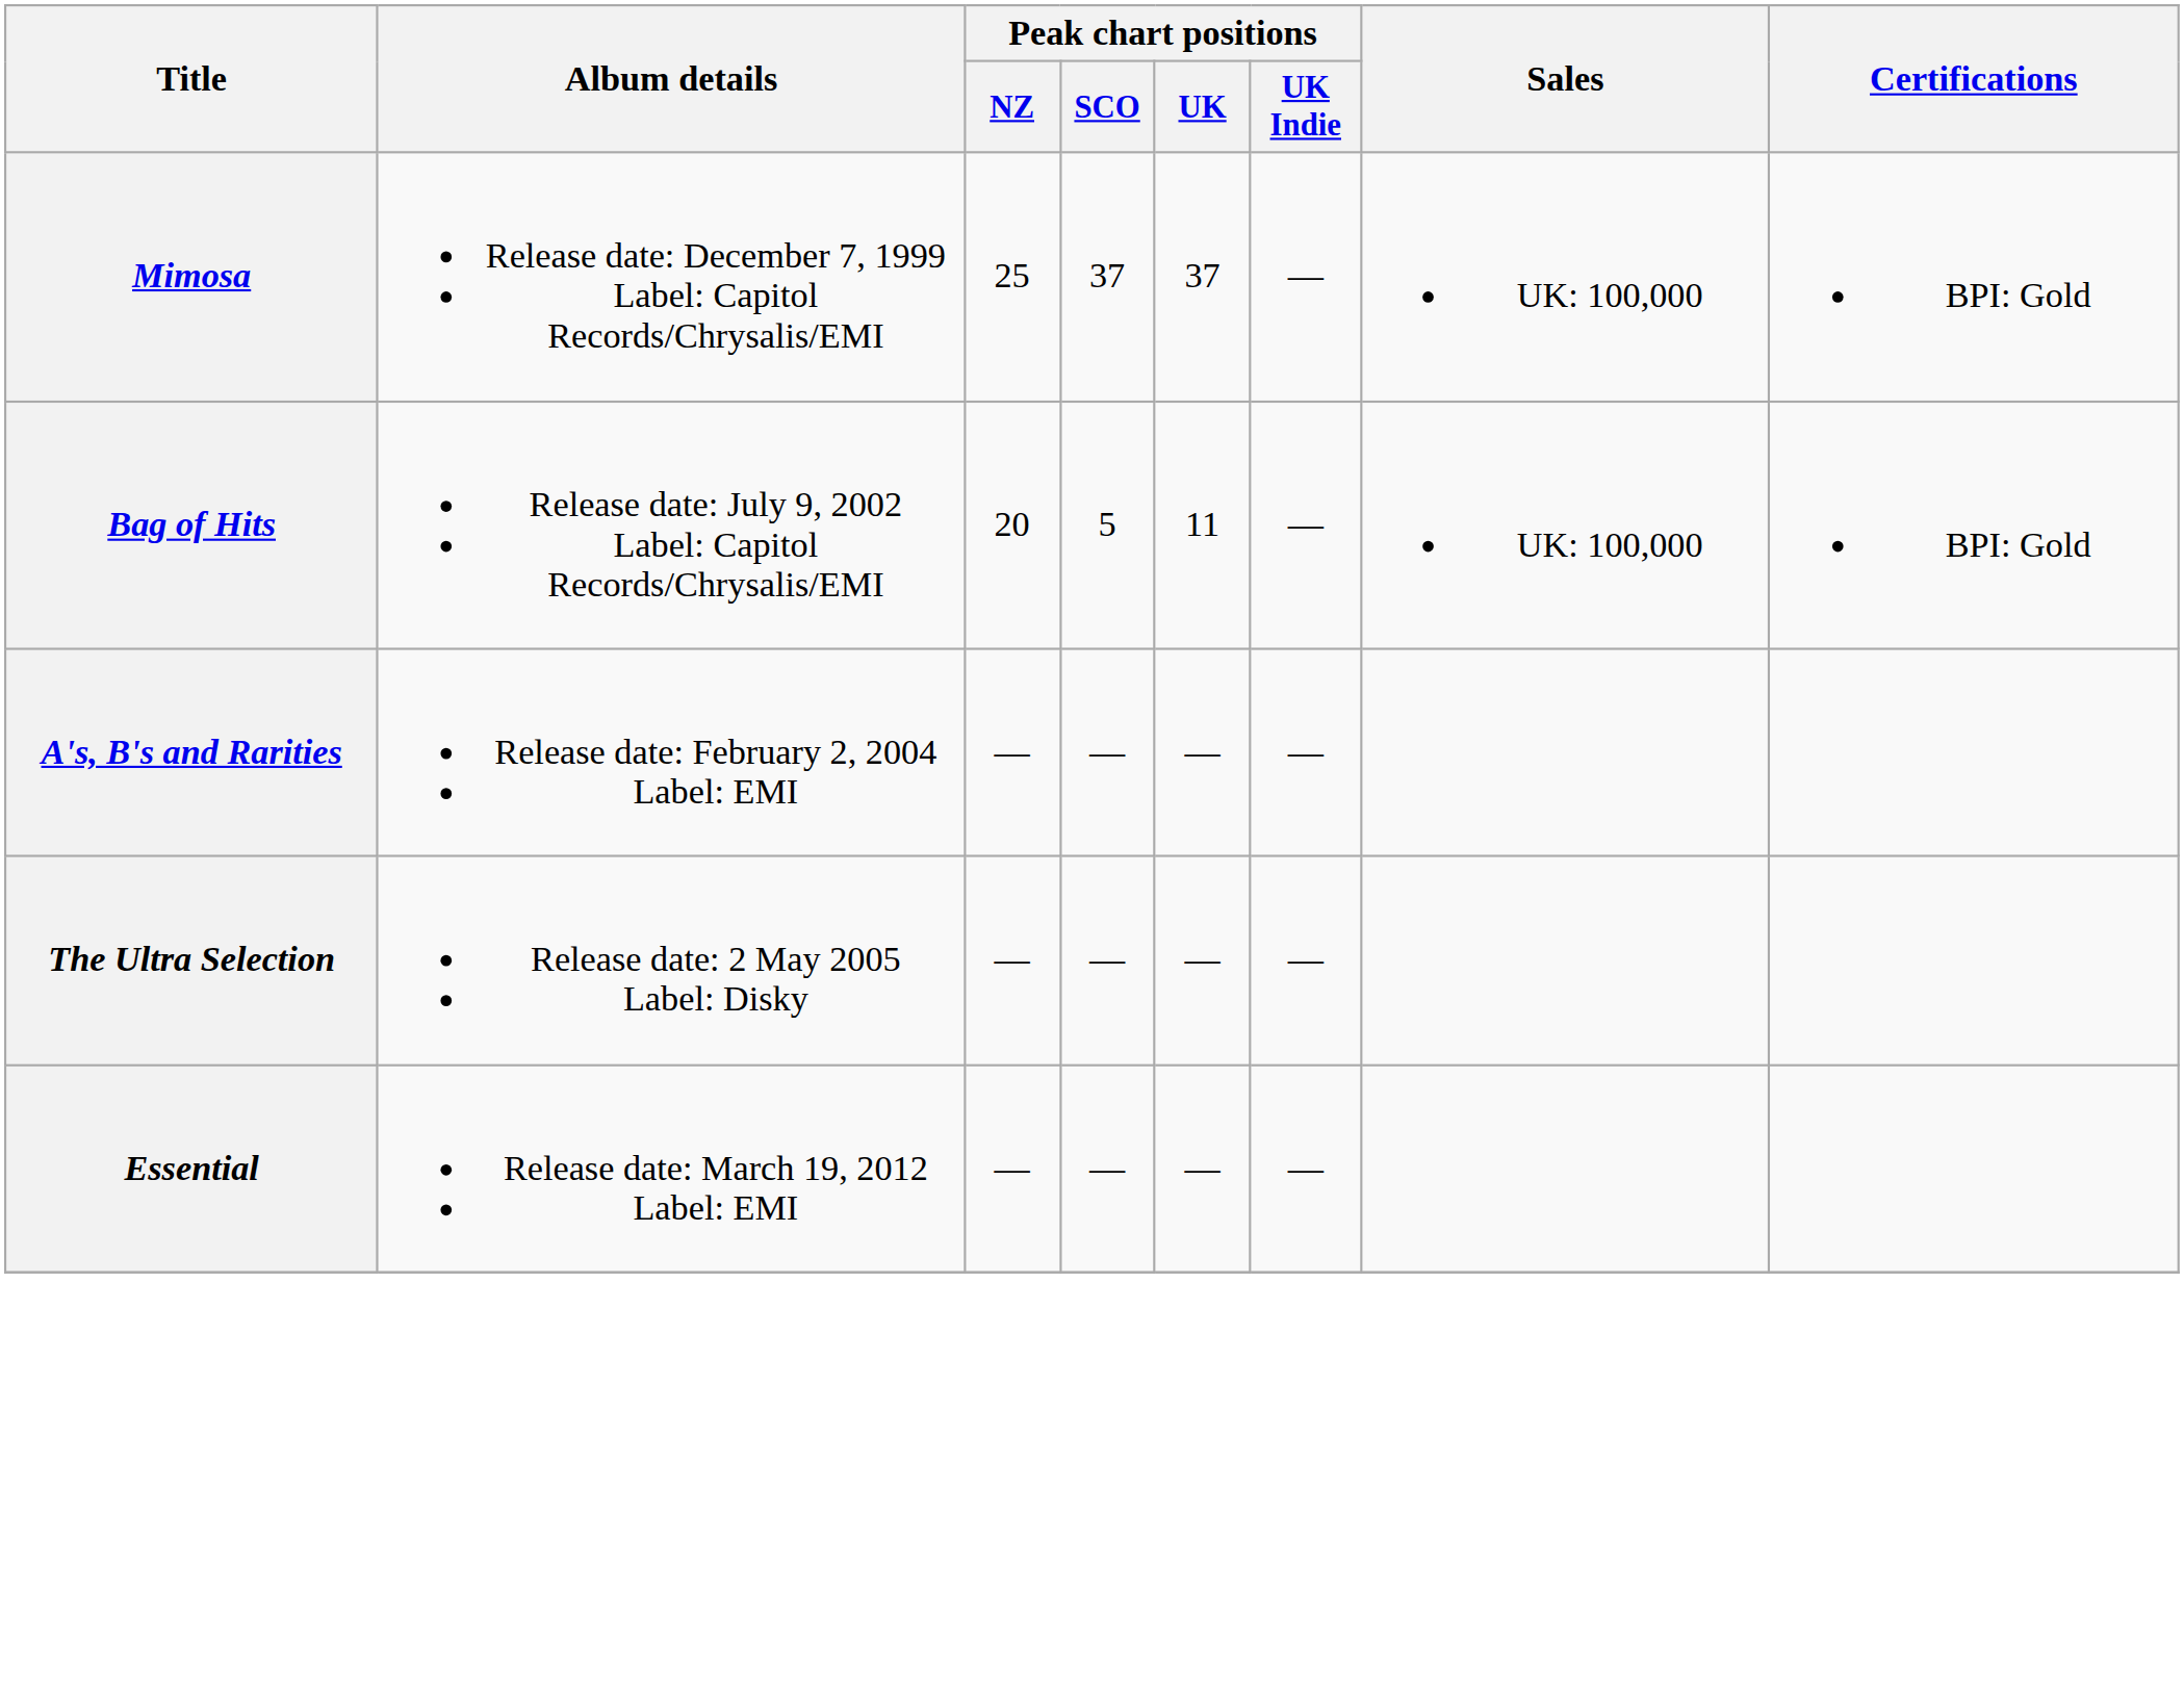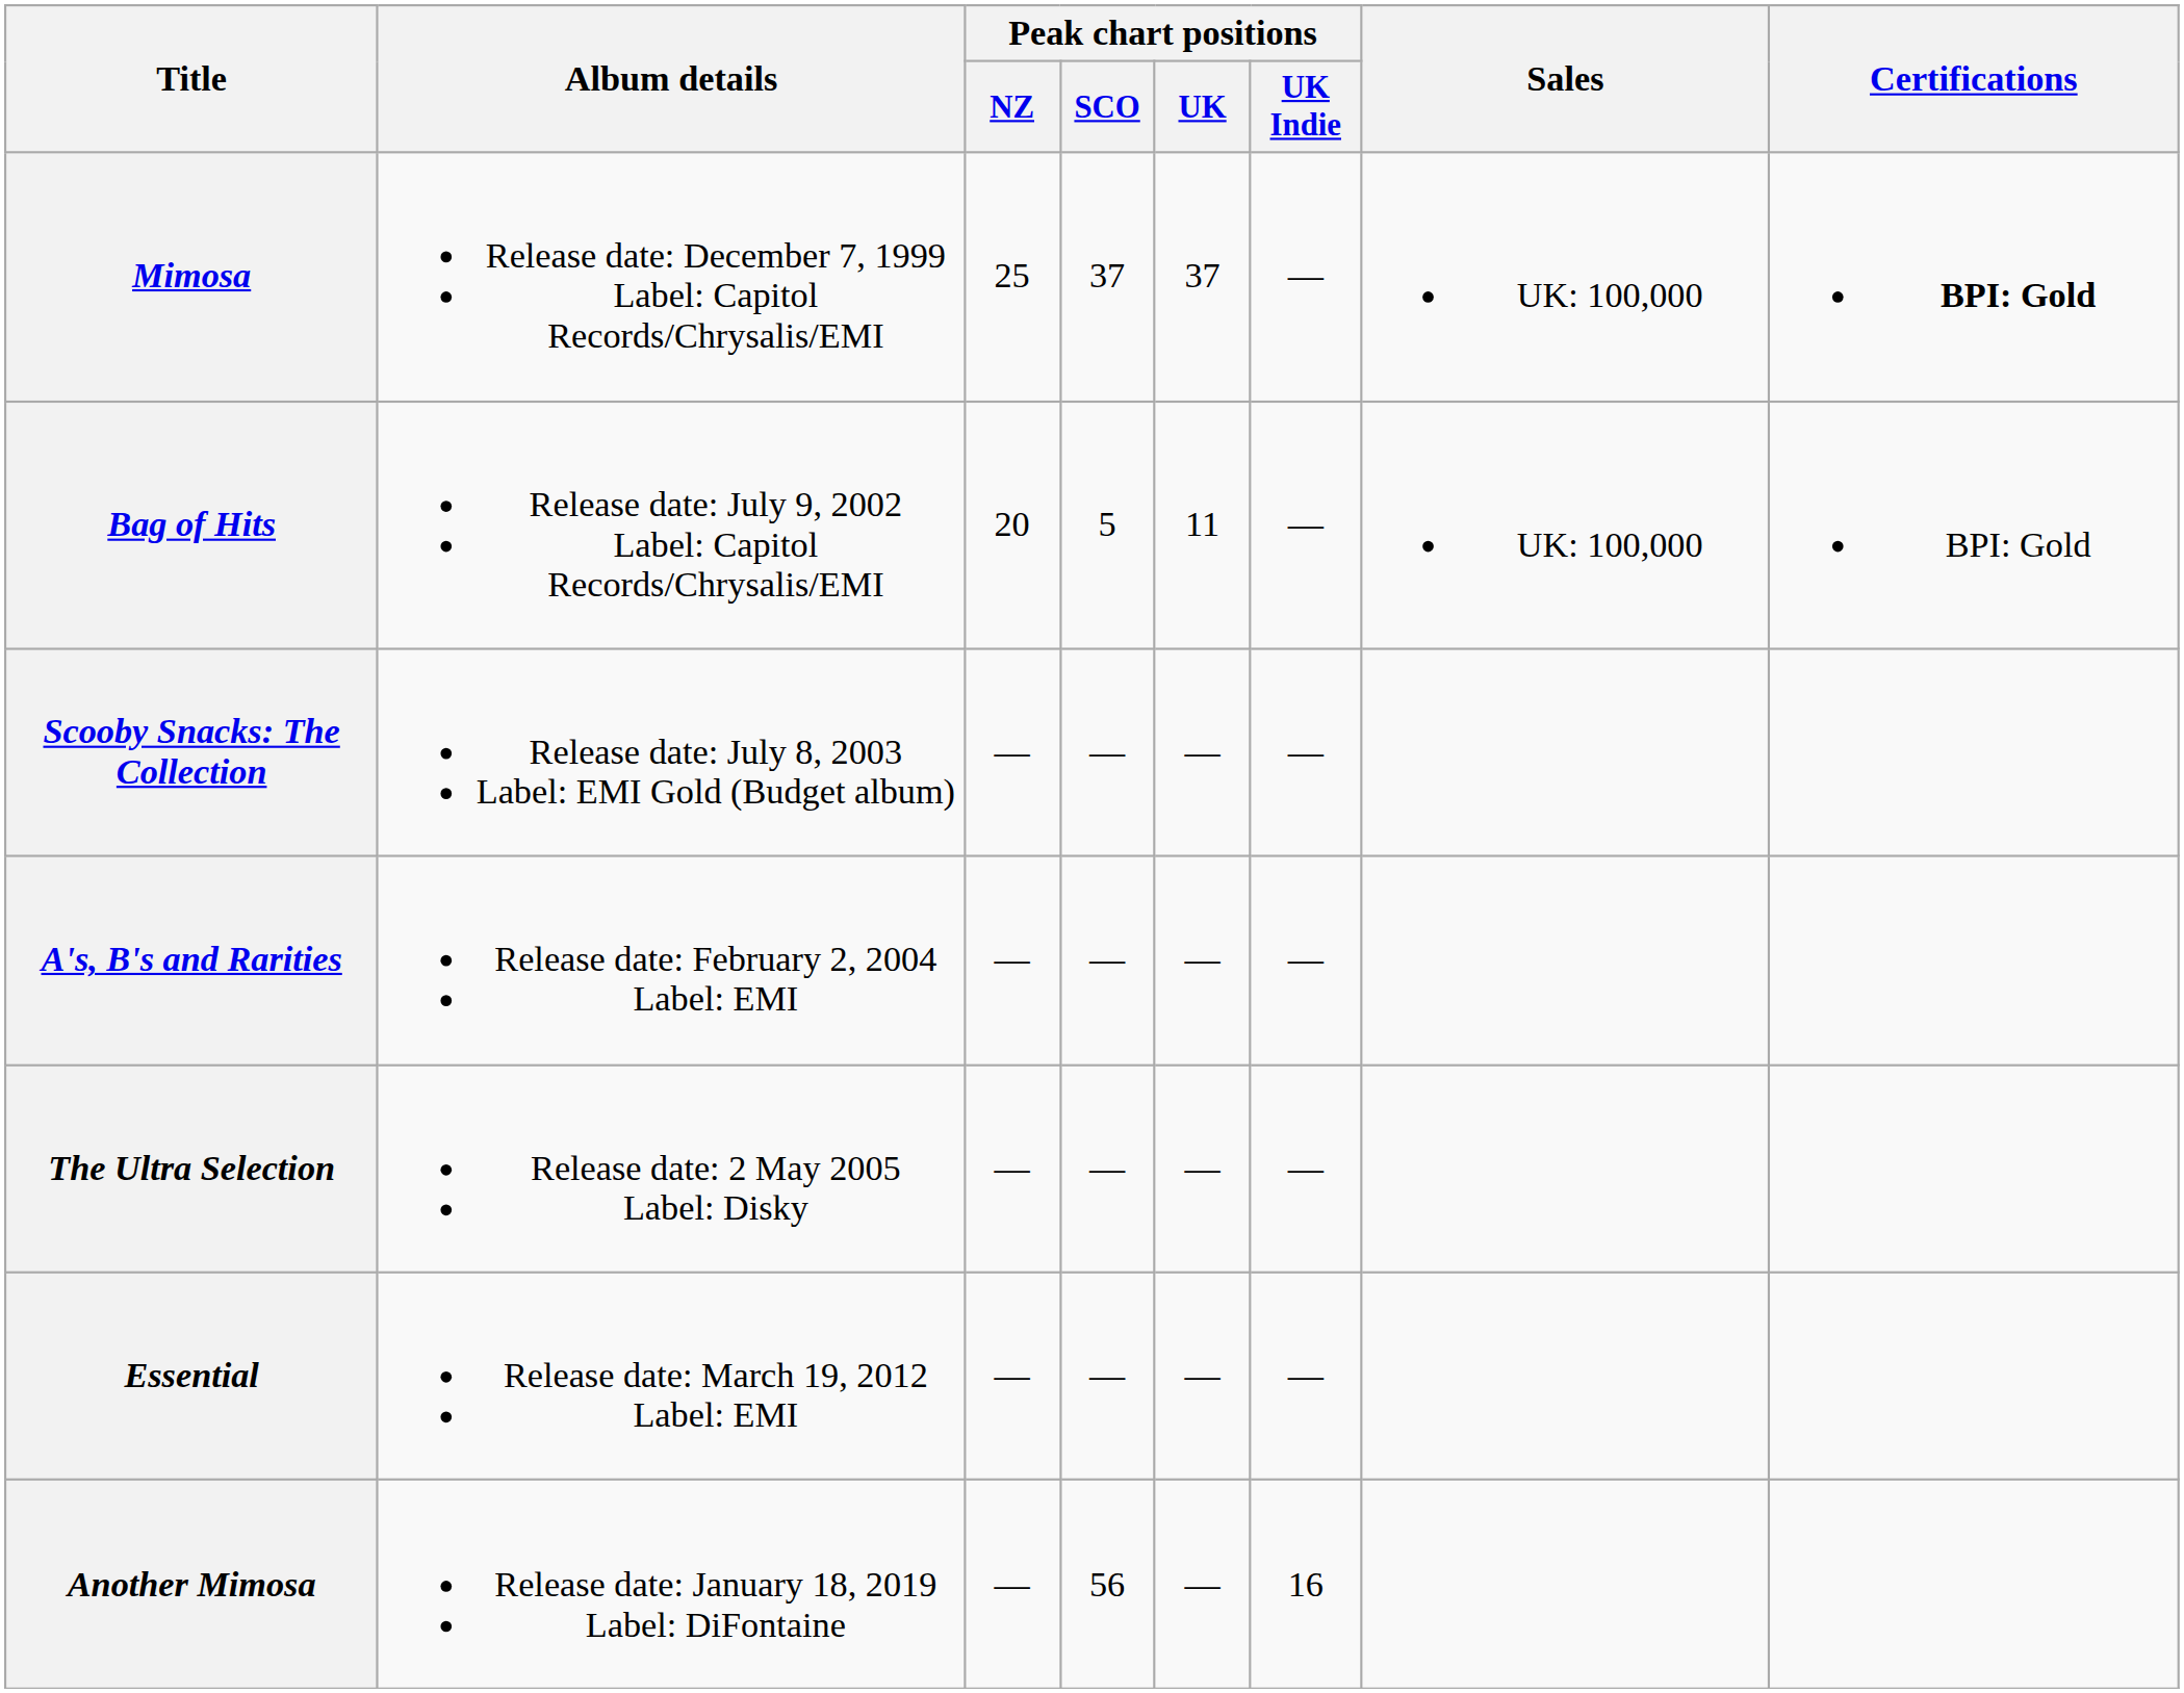Mimosa | Certifications: normal -> bold
+ row: Scooby Snacks: The Collection | Release date: July 8, 2003 Label: EMI Gold (Budget album) | — | — | — | —
+ row: Another Mimosa | Release date: January 18, 2019 Label: DiFontaine | — | 56 | — | 16
